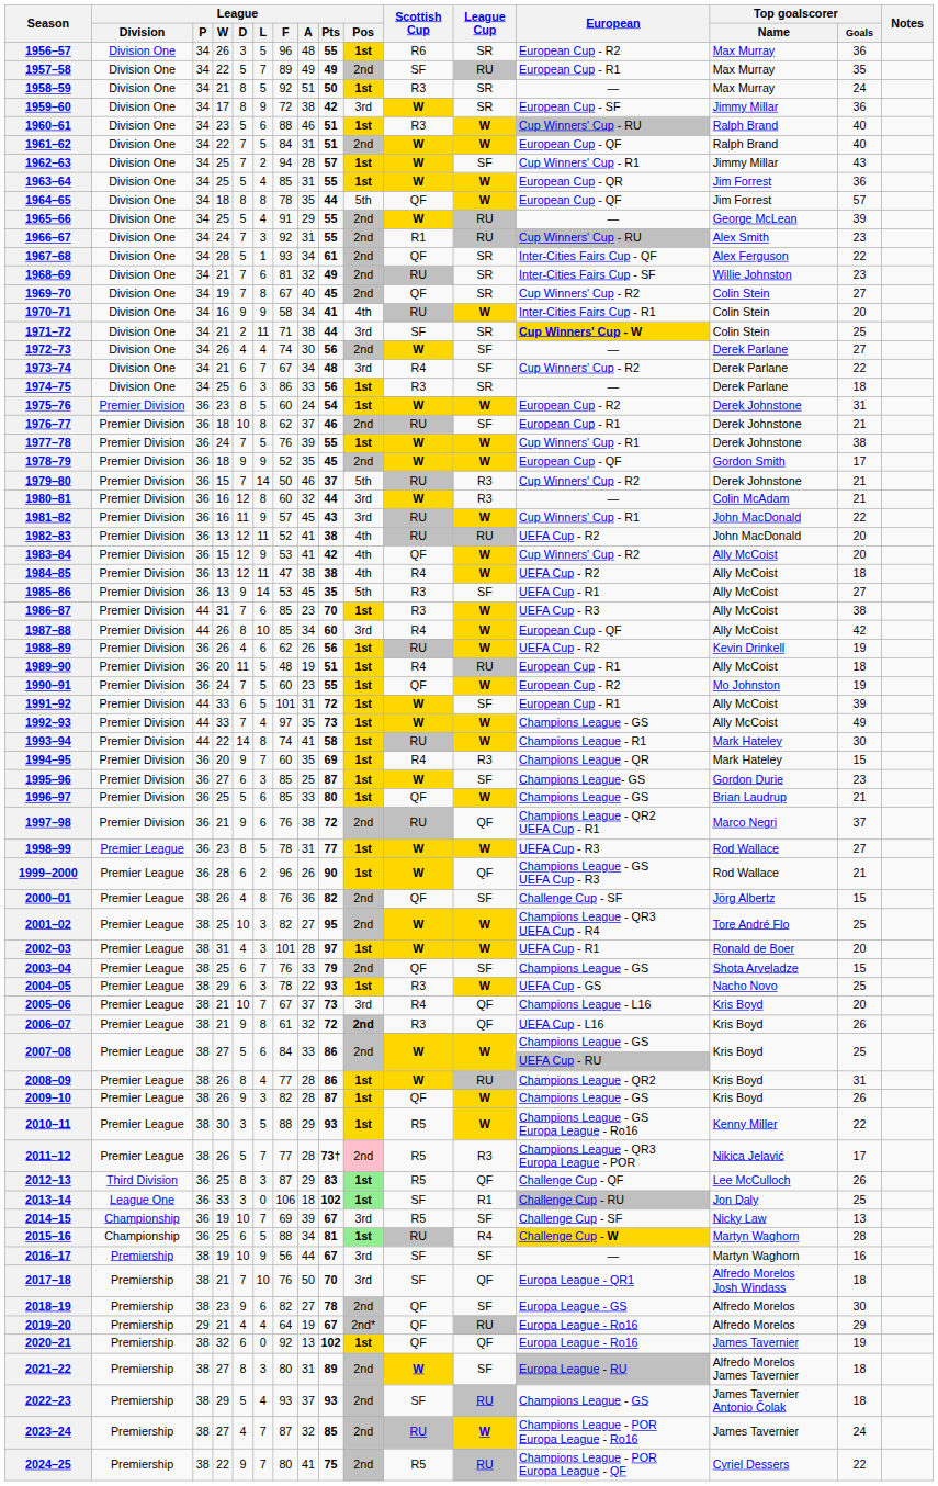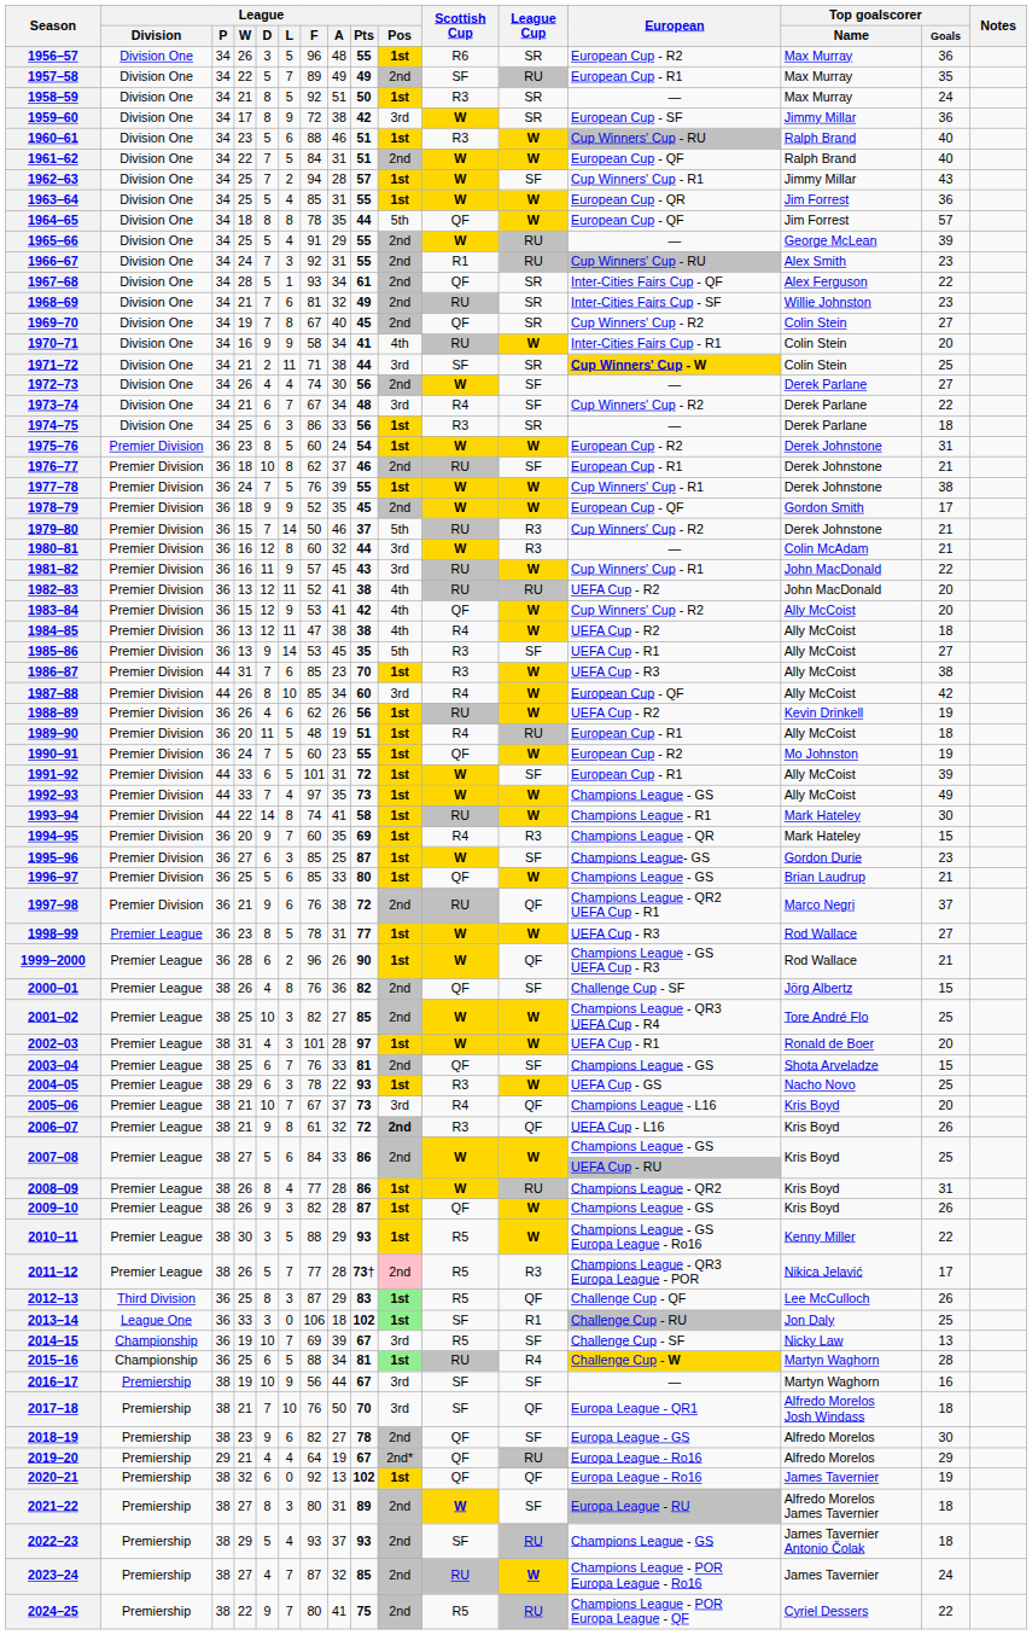2001–02 | League / Pts: 95 -> 85
2003–04 | League / Pts: 79 -> 81
